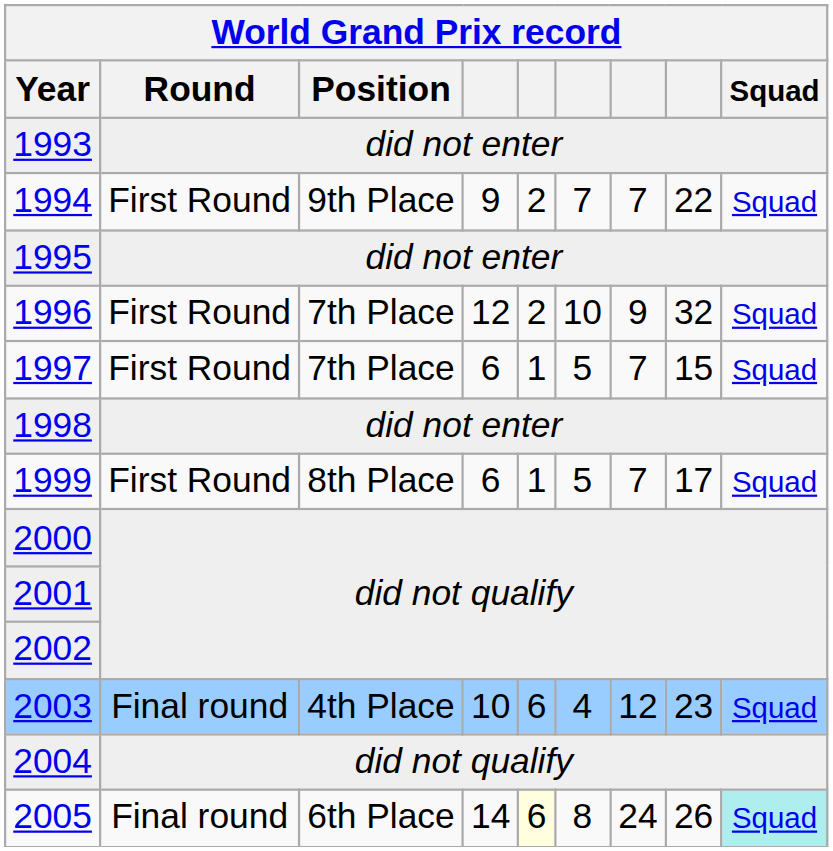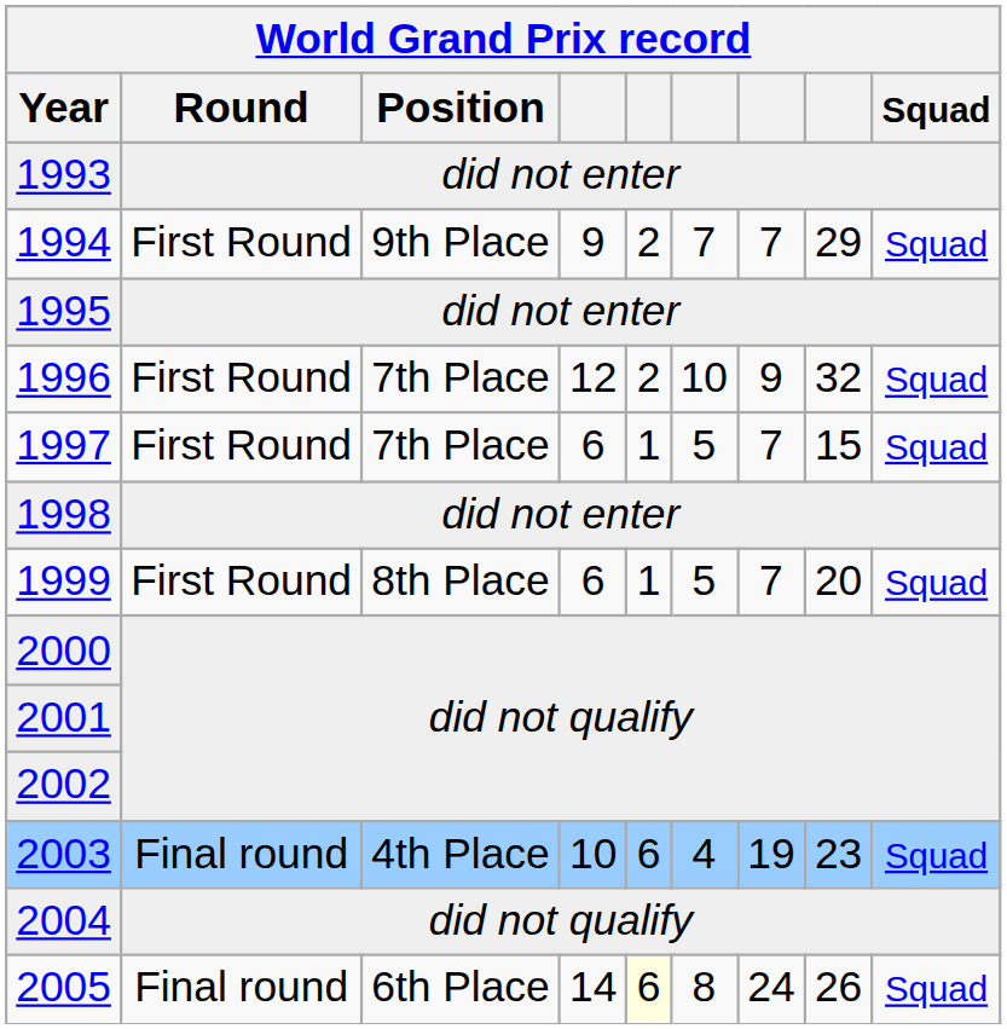1994 | column 8: 22 -> 29
1999 | column 8: 17 -> 20
2003 | column 7: 12 -> 19
2005 | Squad: paleturquoise background -> no background
